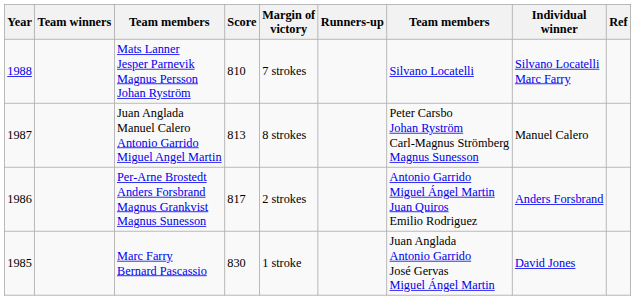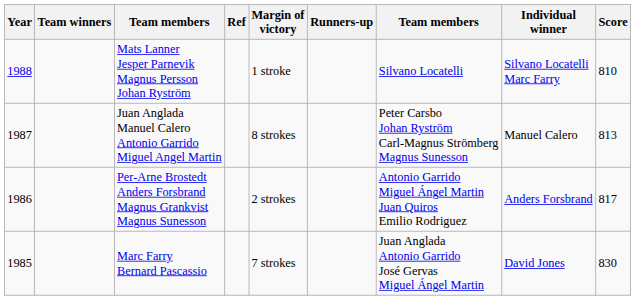columns swapped: Score <-> Ref
Mats Lanner Jesper Parnevik Magnus Persson Johan Ryström | Margin of victory: 7 strokes -> 1 stroke
Marc Farry Bernard Pascassio | Margin of victory: 1 stroke -> 7 strokes
